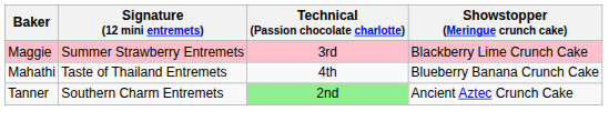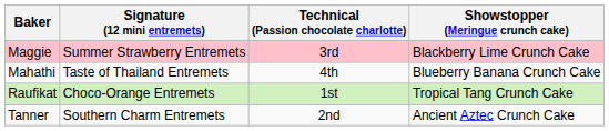+ row: Raufikat | Choco-Orange Entremets | 1st | Tropical Tang Crunch Cake
Tanner | Technical (Passion chocolate charlotte): lightgreen background -> no background
